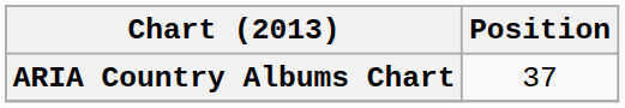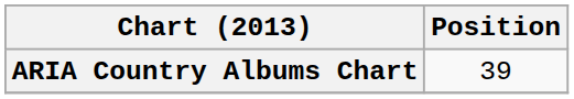ARIA Country Albums Chart | Position: 37 -> 39
